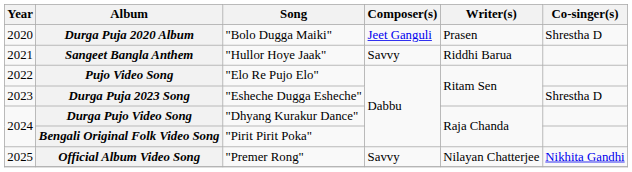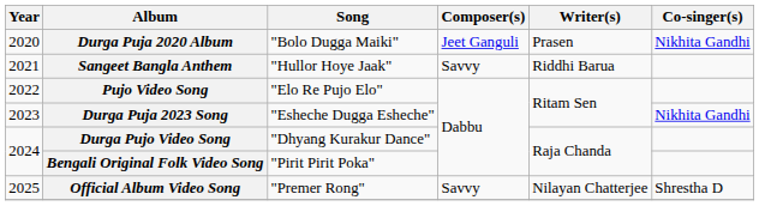Durga Puja 2020 Album | Co-singer(s): Shrestha D -> Nikhita Gandhi
Durga Puja 2023 Song | Co-singer(s): Shrestha D -> Nikhita Gandhi
Official Album Video Song | Co-singer(s): Nikhita Gandhi -> Shrestha D
